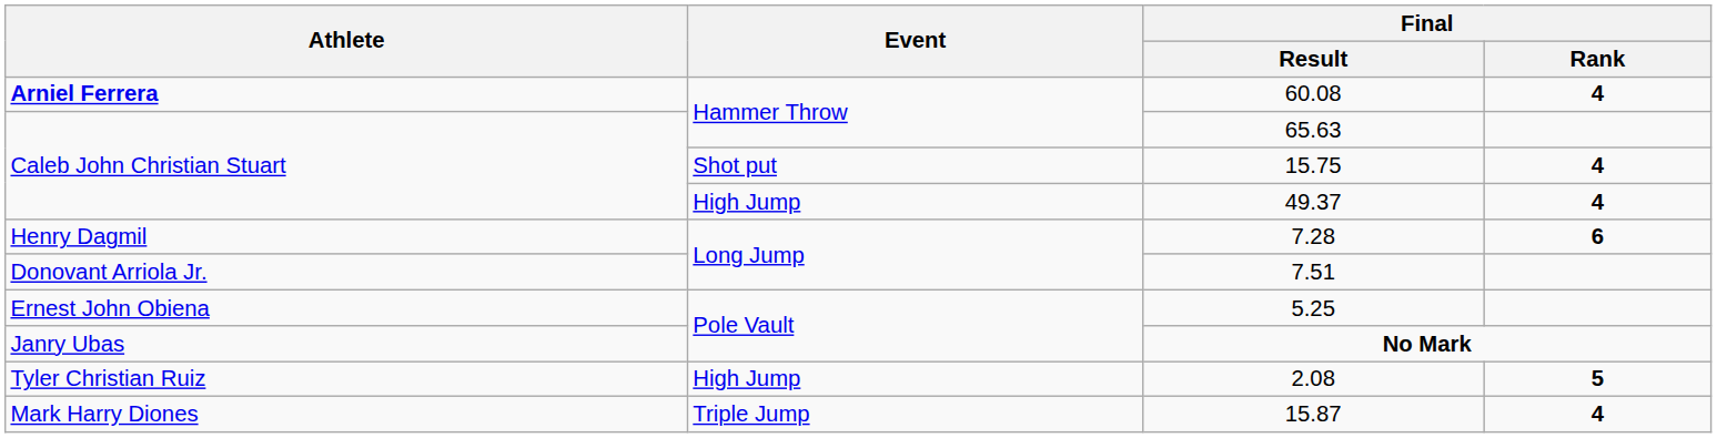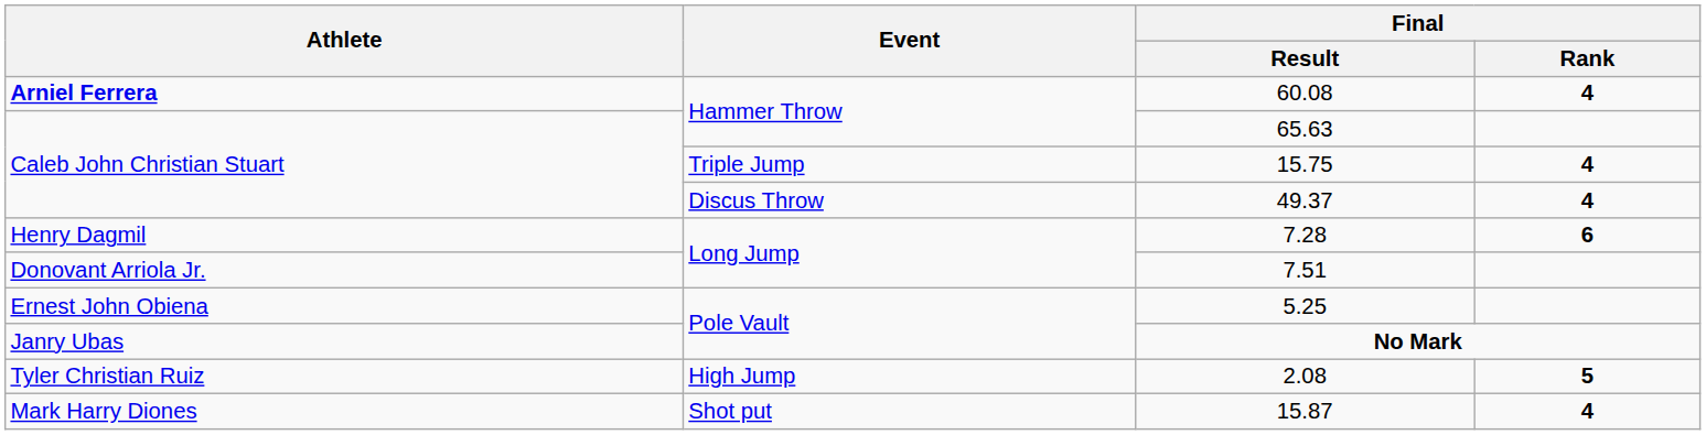15.75 | Event: Shot put -> Triple Jump
49.37 | Event: High Jump -> Discus Throw
15.87 | Event: Triple Jump -> Shot put
